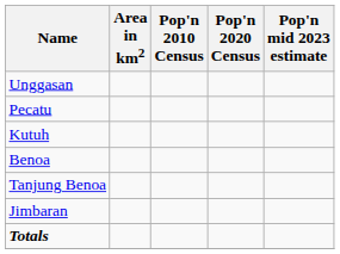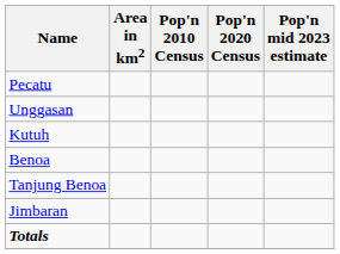rows swapped: Pecatu <-> Unggasan
